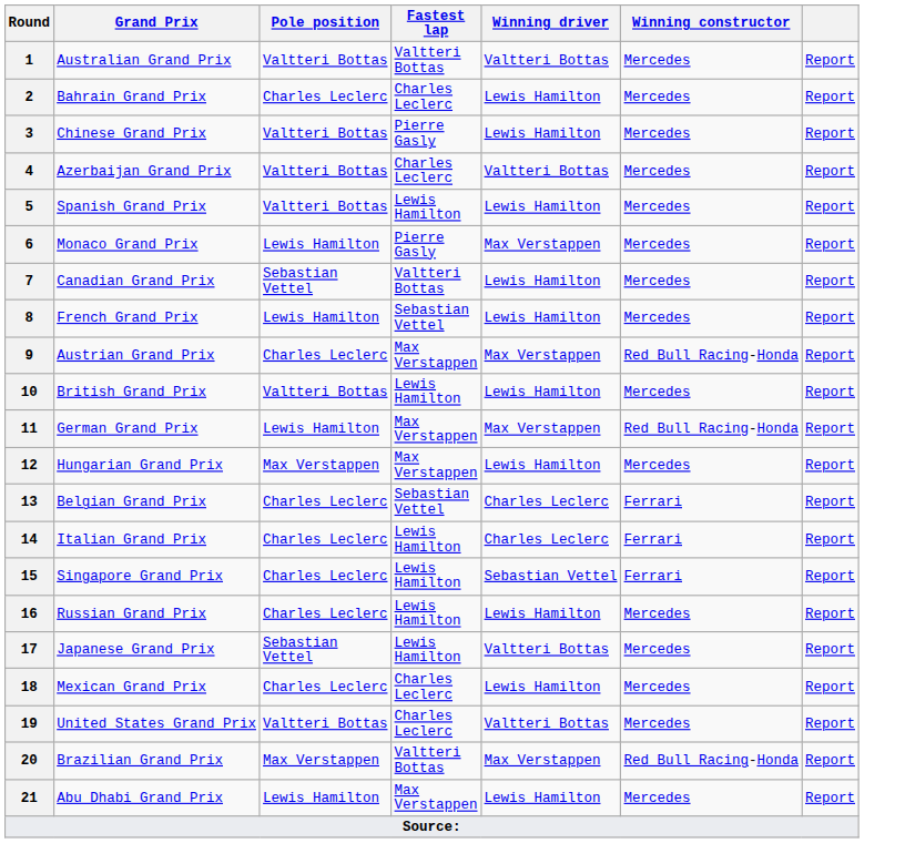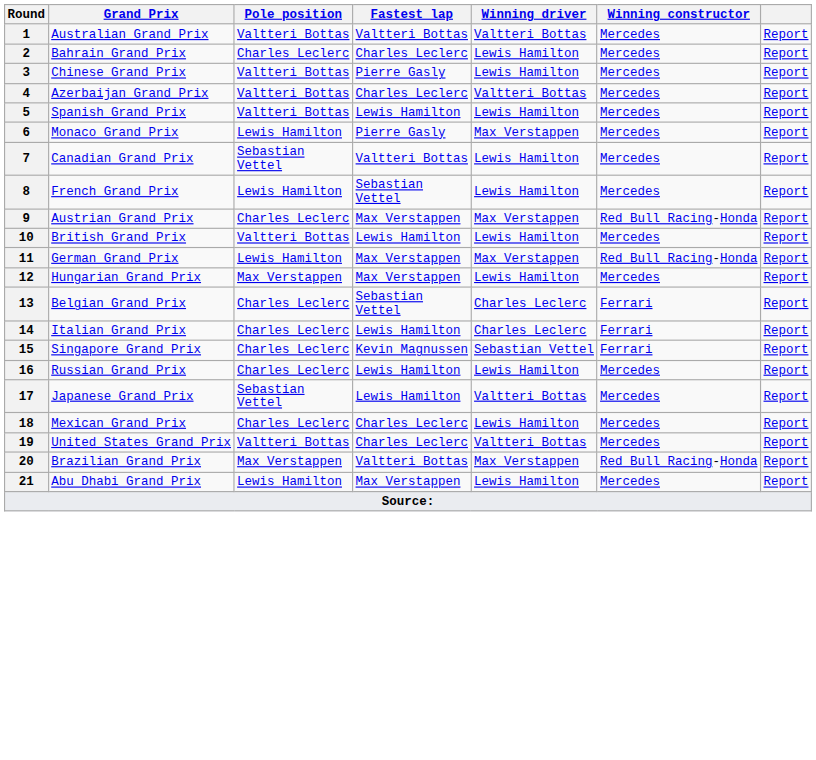15 | Fastest lap: Lewis Hamilton -> Kevin Magnussen
